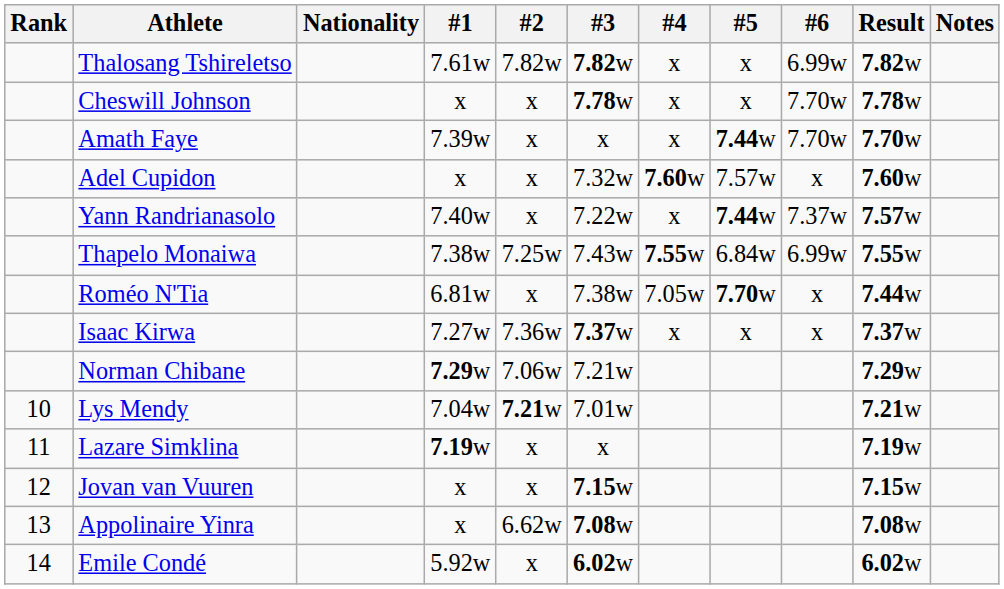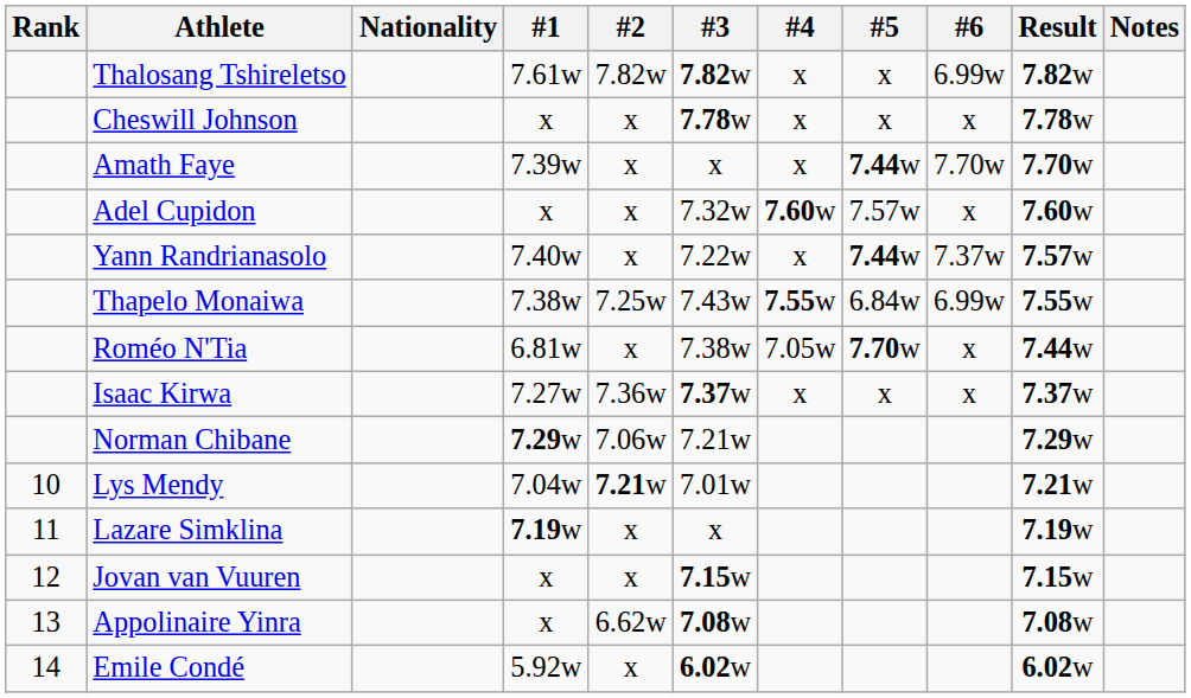Cheswill Johnson | #6: 7.70w -> x
